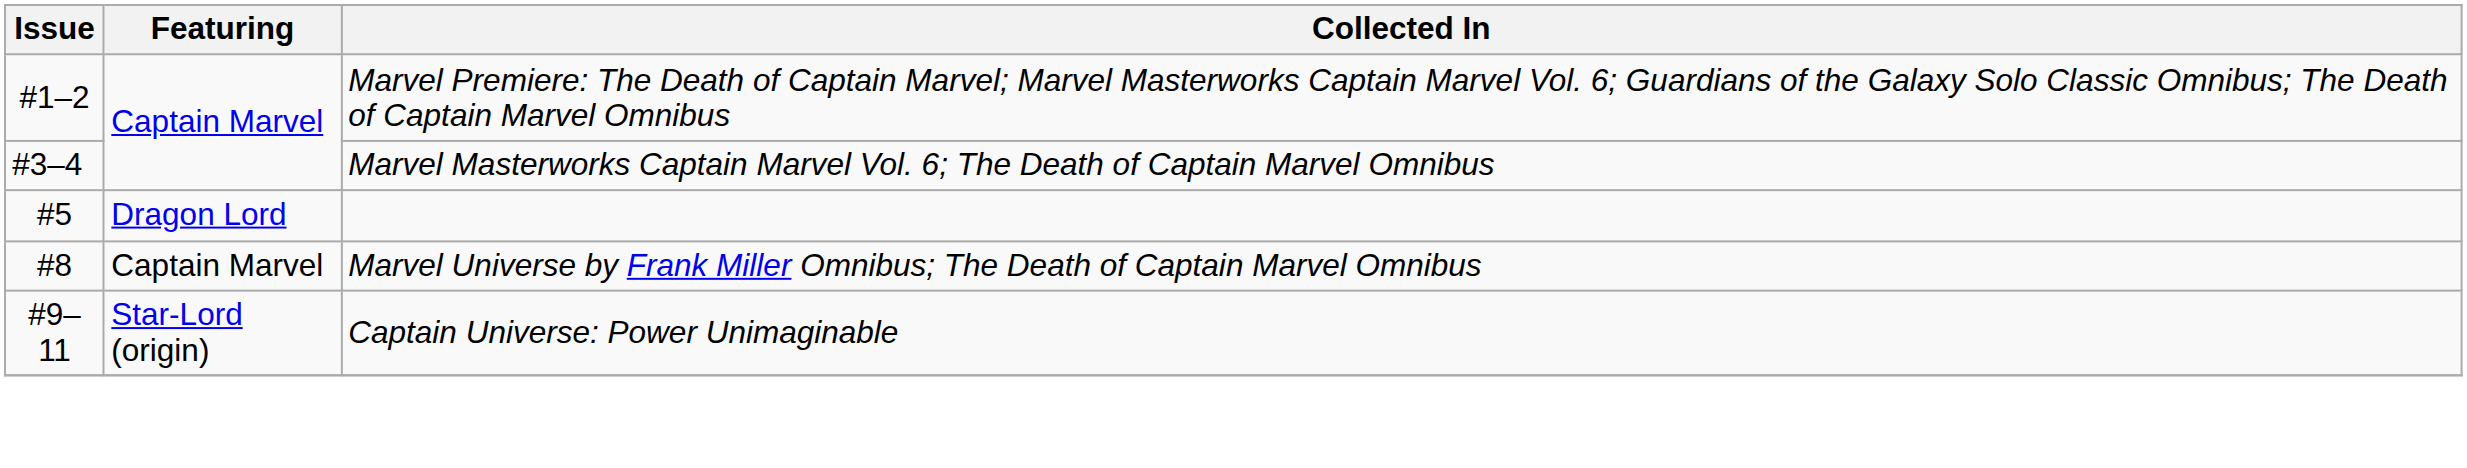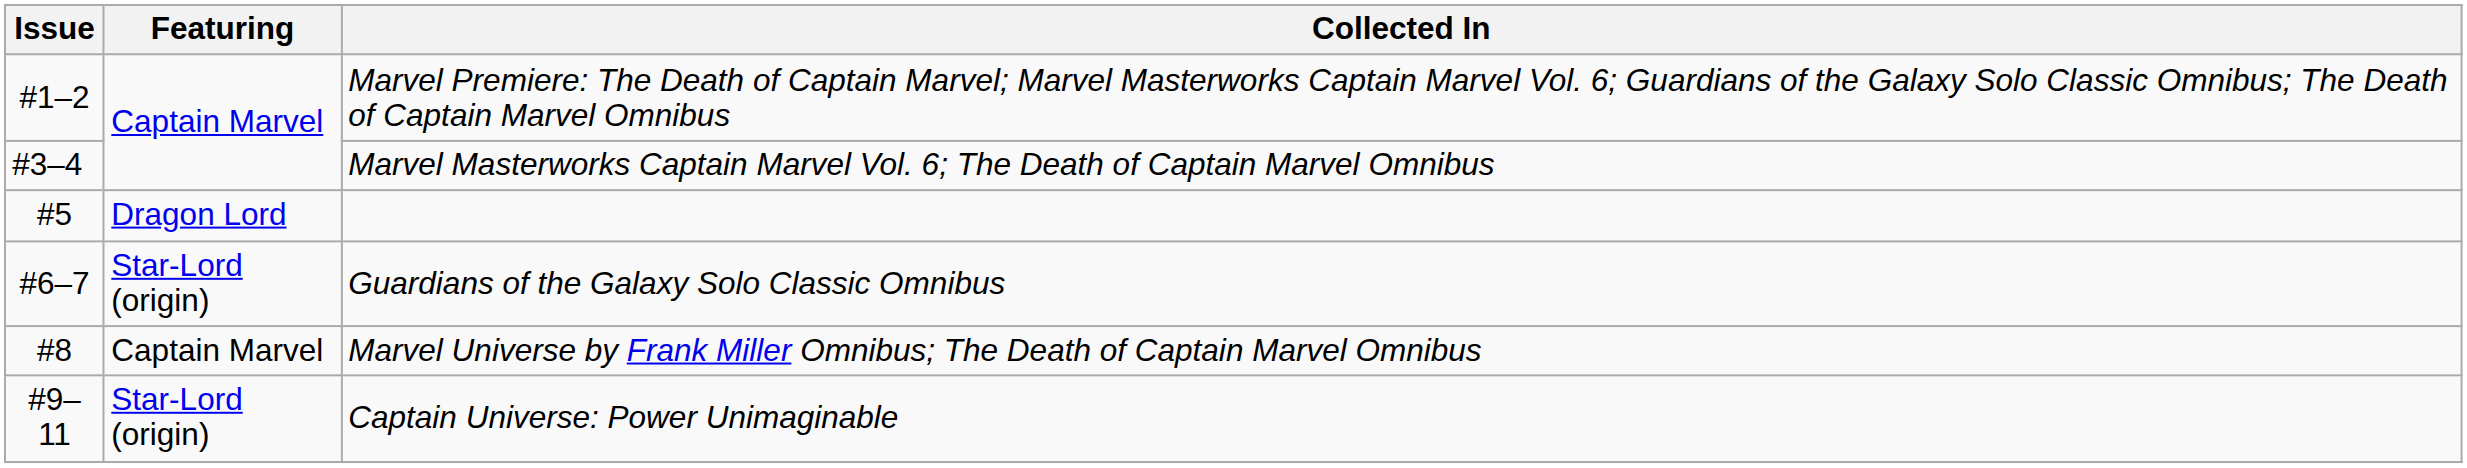+ row: #6–7 | Star-Lord (origin) | Guardians of the Galaxy Solo Classic Omnibus
